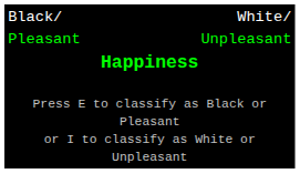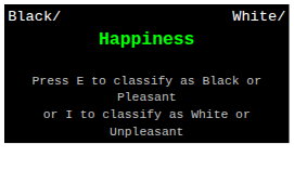- row: Pleasant | Unpleasant
